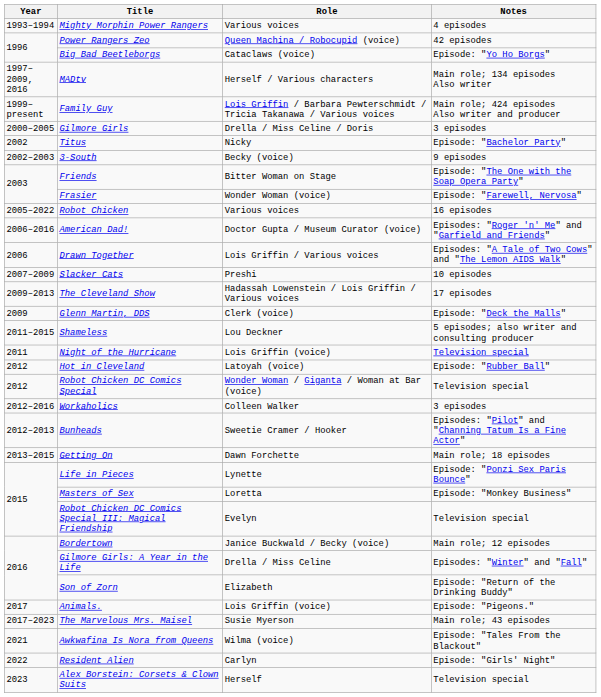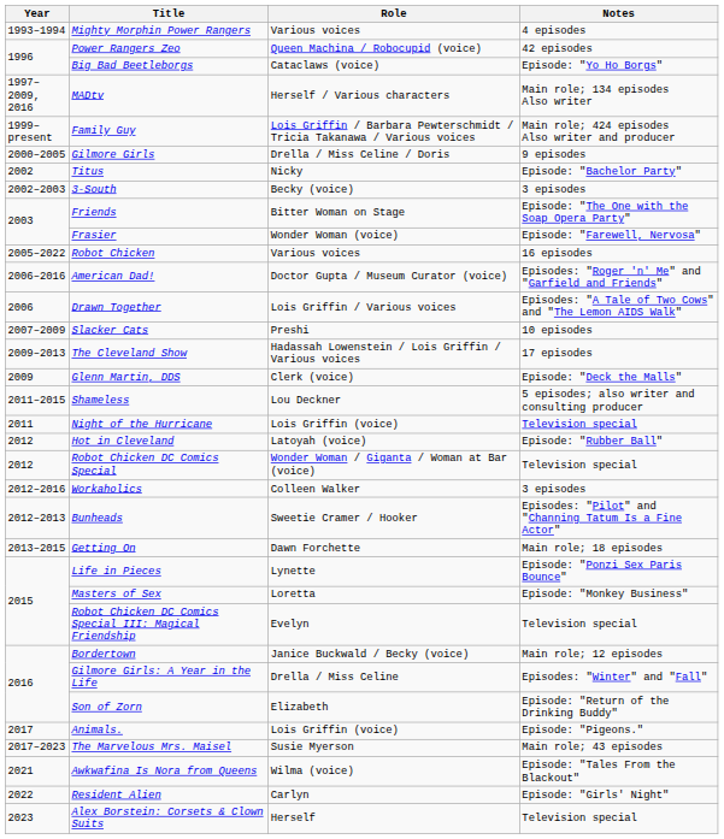Gilmore Girls | Notes: 3 episodes -> 9 episodes
3-South | Notes: 9 episodes -> 3 episodes
